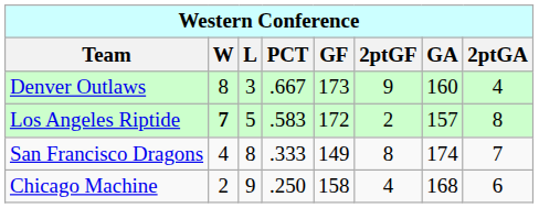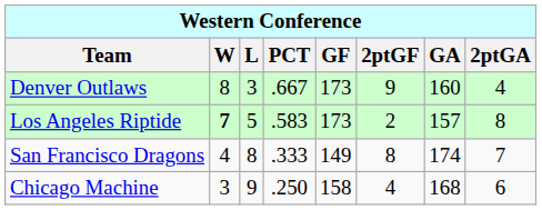Los Angeles Riptide | GF: 172 -> 173
Chicago Machine | W: 2 -> 3
